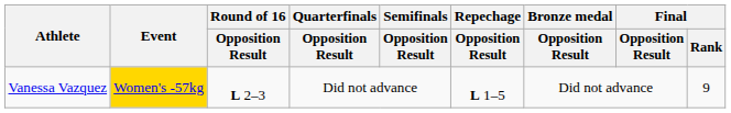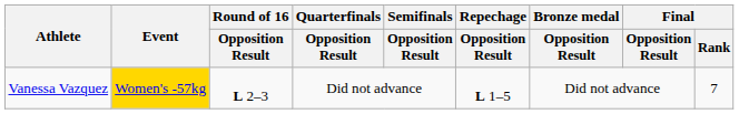Vanessa Vazquez | Final / Rank: 9 -> 7
